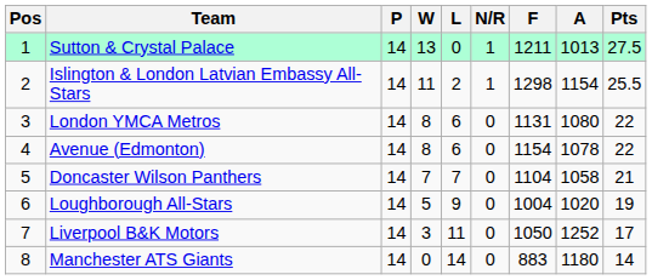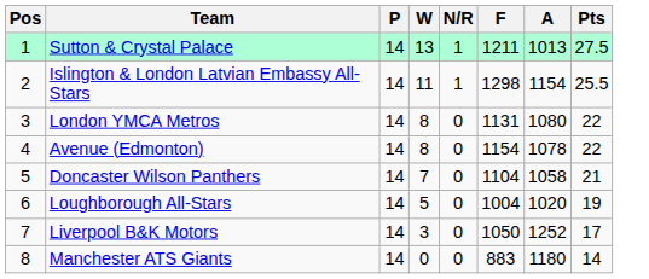- column: L | 0 | 2 | 6 | 6 | 7 | 9 | 11 | 14
